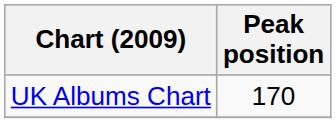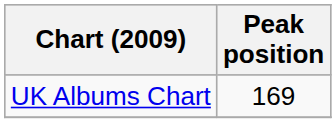UK Albums Chart | Peak position: 170 -> 169
